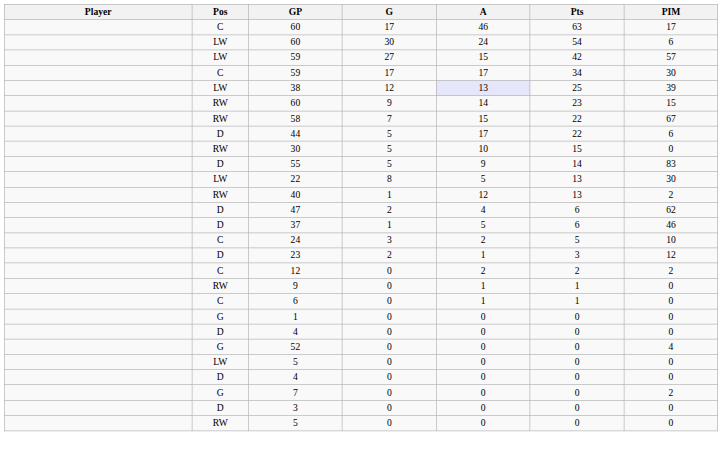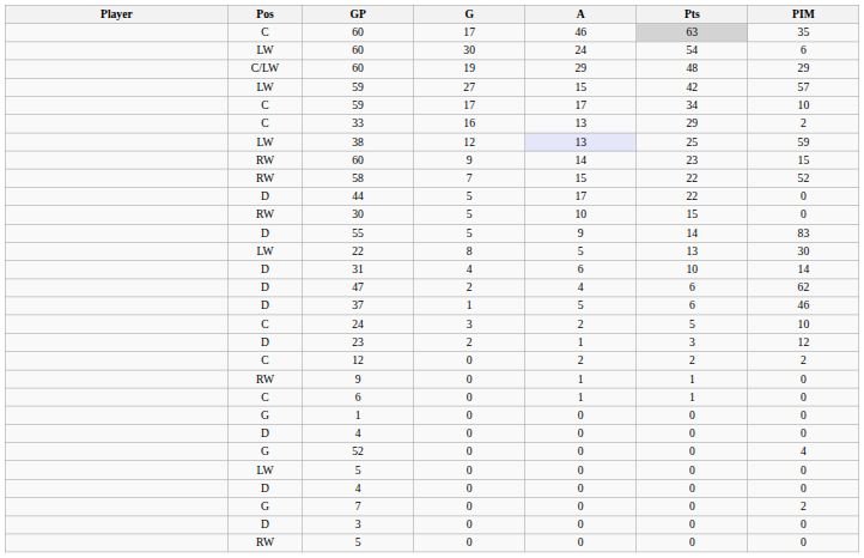C / 60 | Pts: no background -> lightgrey background
C / 60 | PIM: 17 -> 35
+ row: C/LW | 60 | 19 | 29 | 48 | 29
C / 59 | PIM: 30 -> 10
+ row: C | 33 | 16 | 13 | 29 | 2
38 | PIM: 39 -> 59
58 | PIM: 67 -> 52
44 | PIM: 6 -> 0
- row: RW | 40 | 1 | 12 | 13 | 2
+ row: D | 31 | 4 | 6 | 10 | 14
